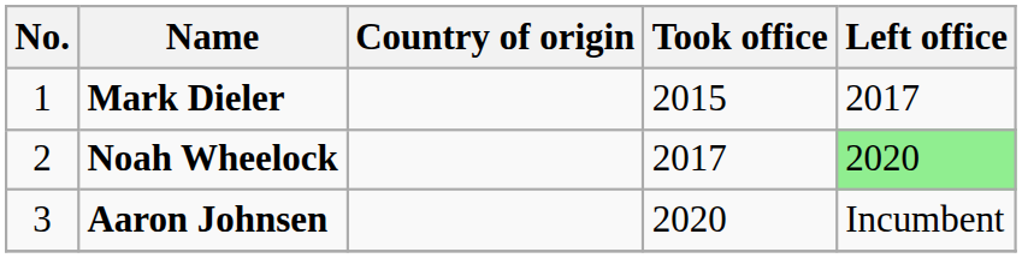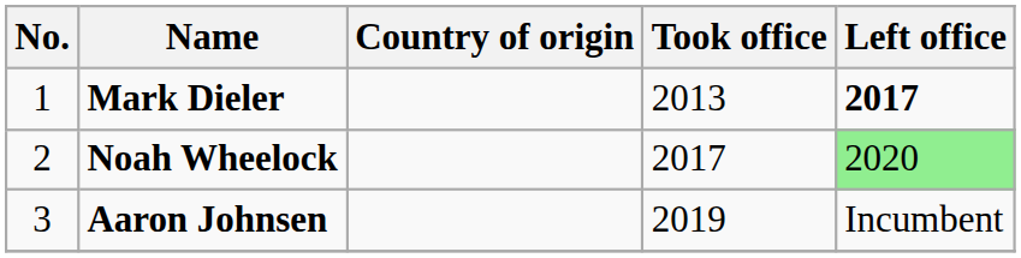Mark Dieler | Took office: 2015 -> 2013
Mark Dieler | Left office: normal -> bold
Aaron Johnsen | Took office: 2020 -> 2019
